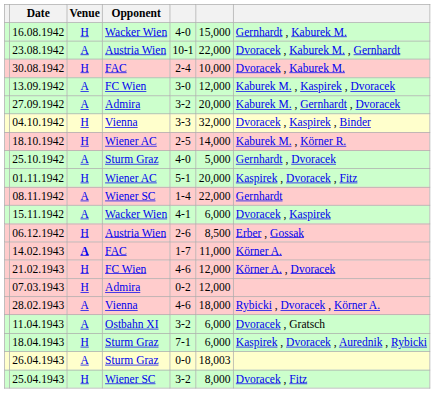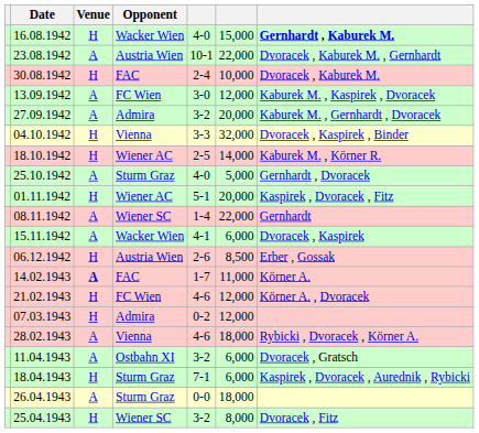16.08.1942 | column 7: normal -> bold
26.04.1943 | column 6: 18,003 -> 18,000
